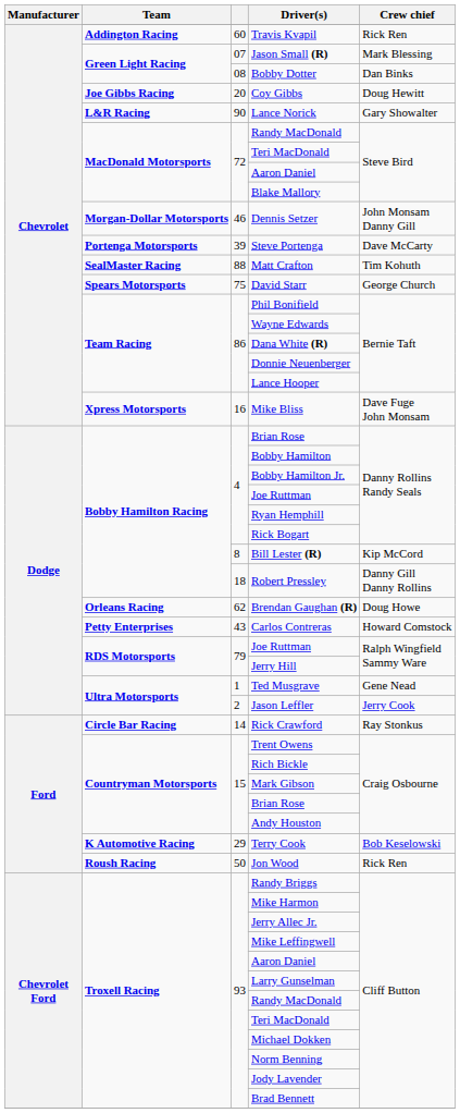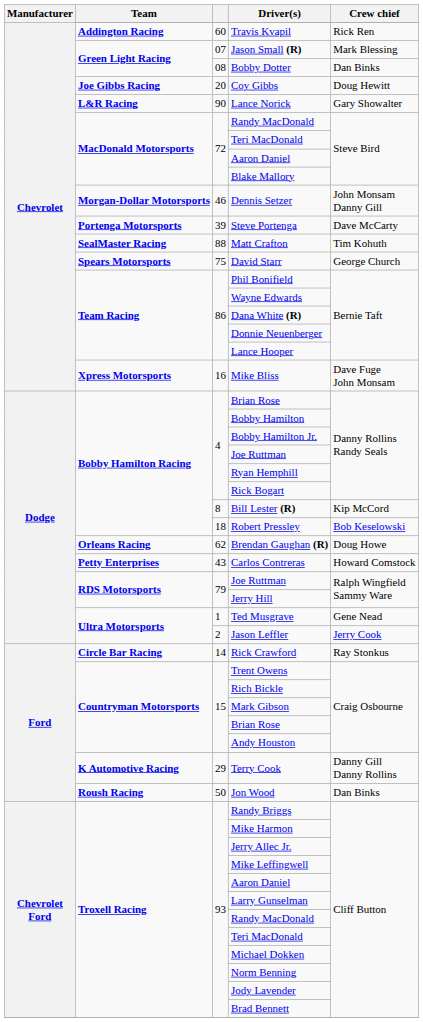Robert Pressley | Crew chief: Danny Gill Danny Rollins -> Bob Keselowski
Terry Cook | Crew chief: Bob Keselowski -> Danny Gill Danny Rollins
Jon Wood | Crew chief: Rick Ren -> Dan Binks
